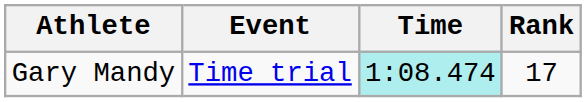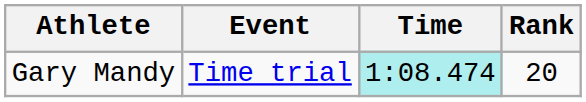Gary Mandy | Rank: 17 -> 20
